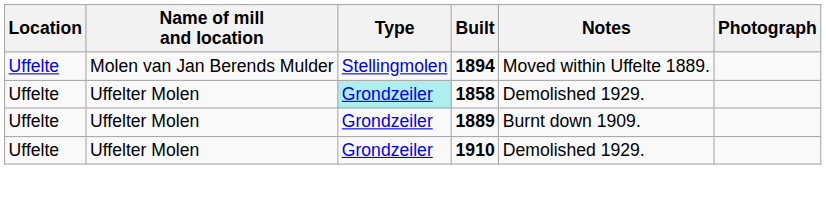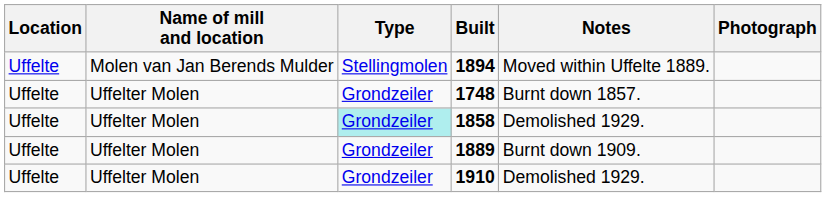+ row: Uffelte | Uffelter Molen | Grondzeiler | 1748 | Burnt down 1857.
